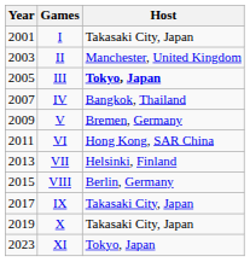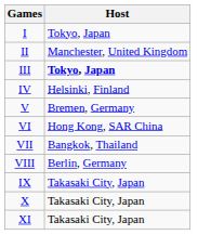- column: Year | 2001 | 2003 | 2005 | 2007 | 2009 | 2011 | 2013 | 2015 | 2017 | 2019 | 2023
I | Host: Takasaki City, Japan -> Tokyo, Japan
IV | Host: Bangkok, Thailand -> Helsinki, Finland
VII | Host: Helsinki, Finland -> Bangkok, Thailand
XI | Host: Tokyo, Japan -> Takasaki City, Japan
